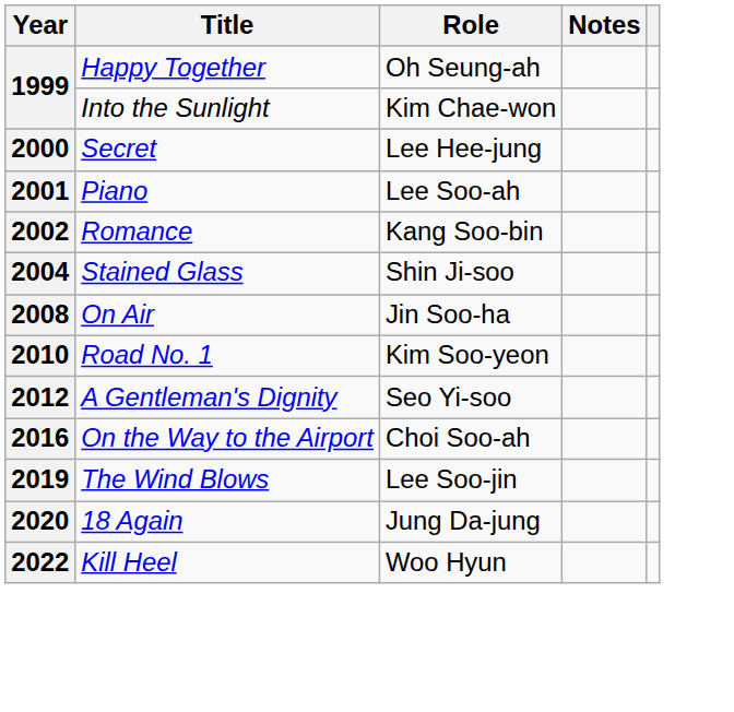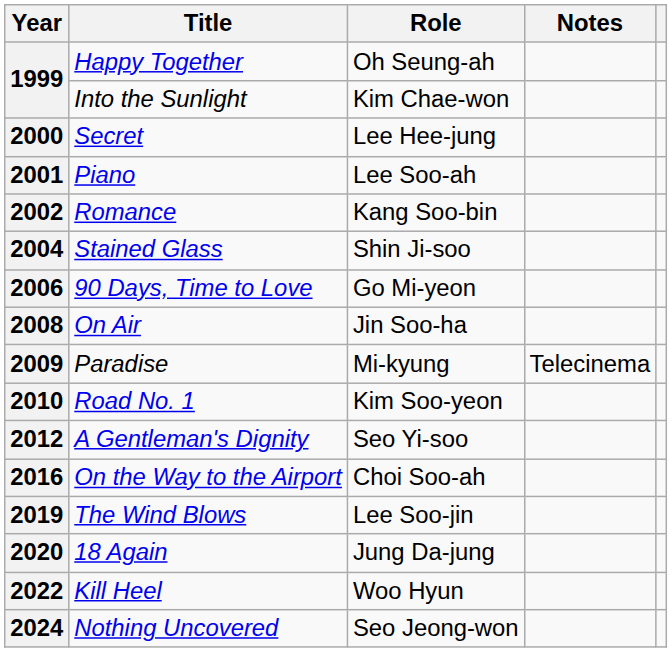+ row: 2006 | 90 Days, Time to Love | Go Mi-yeon
+ row: 2009 | Paradise | Mi-kyung | Telecinema
+ row: 2024 | Nothing Uncovered | Seo Jeong-won
